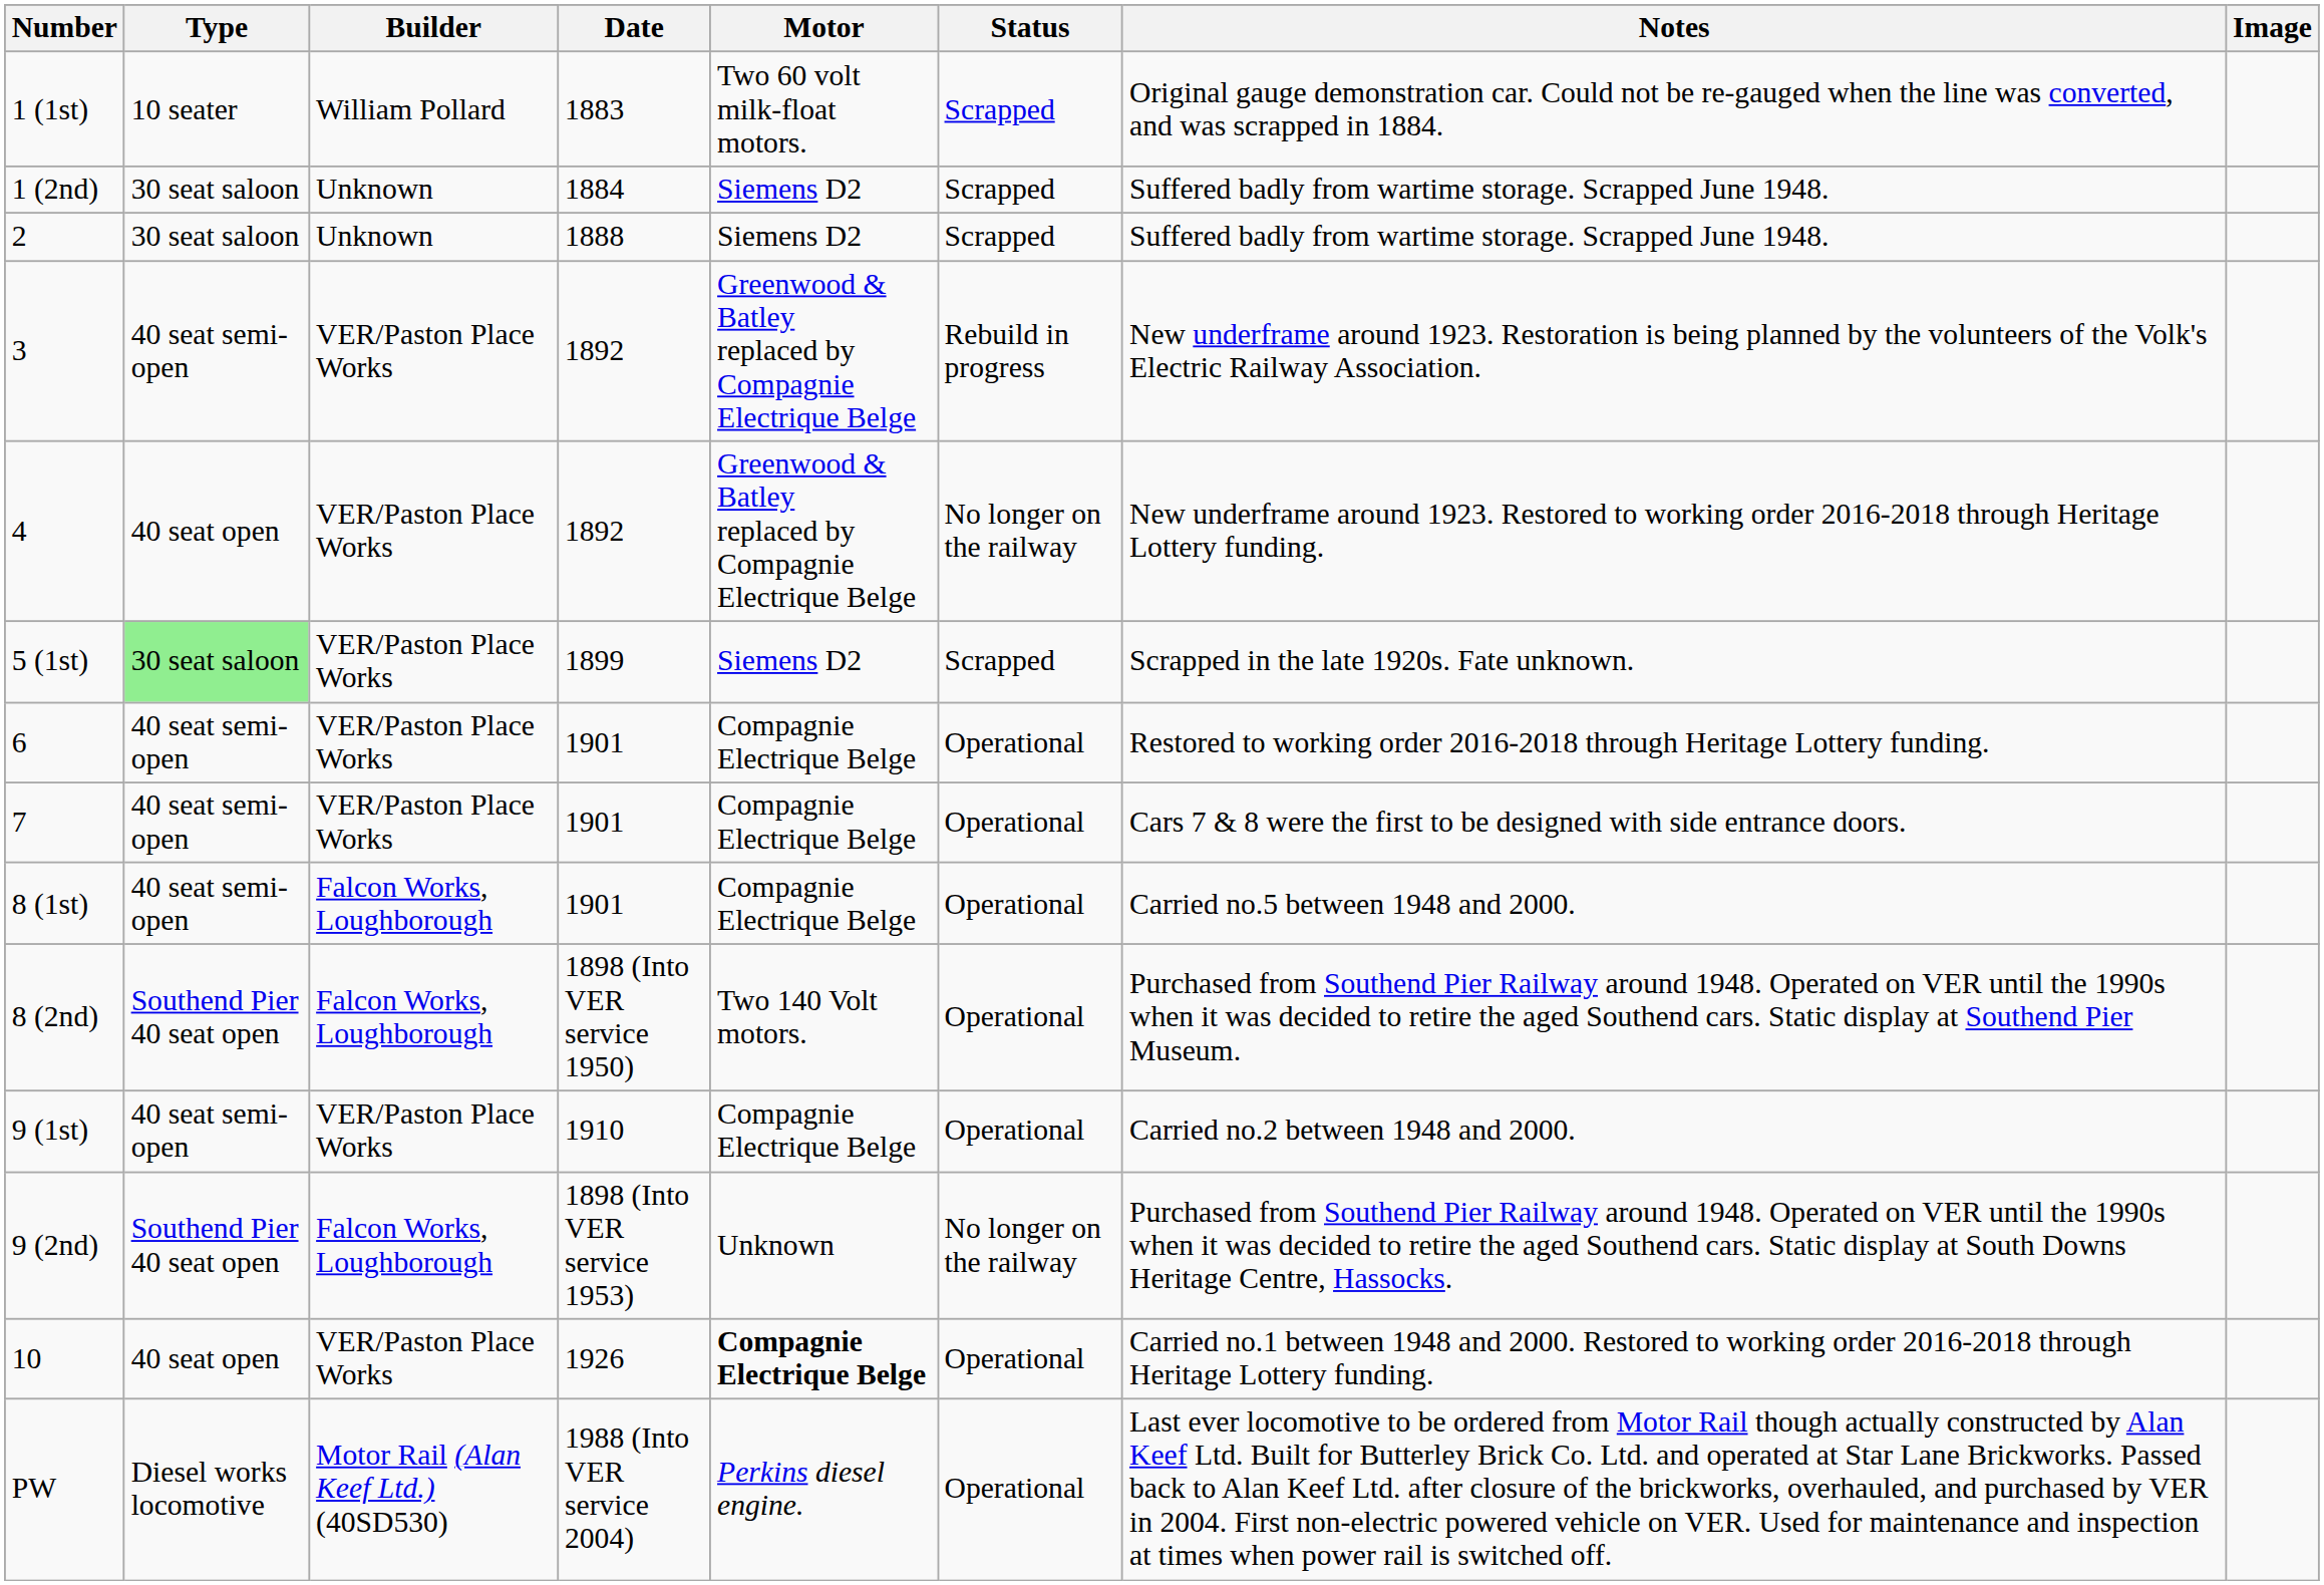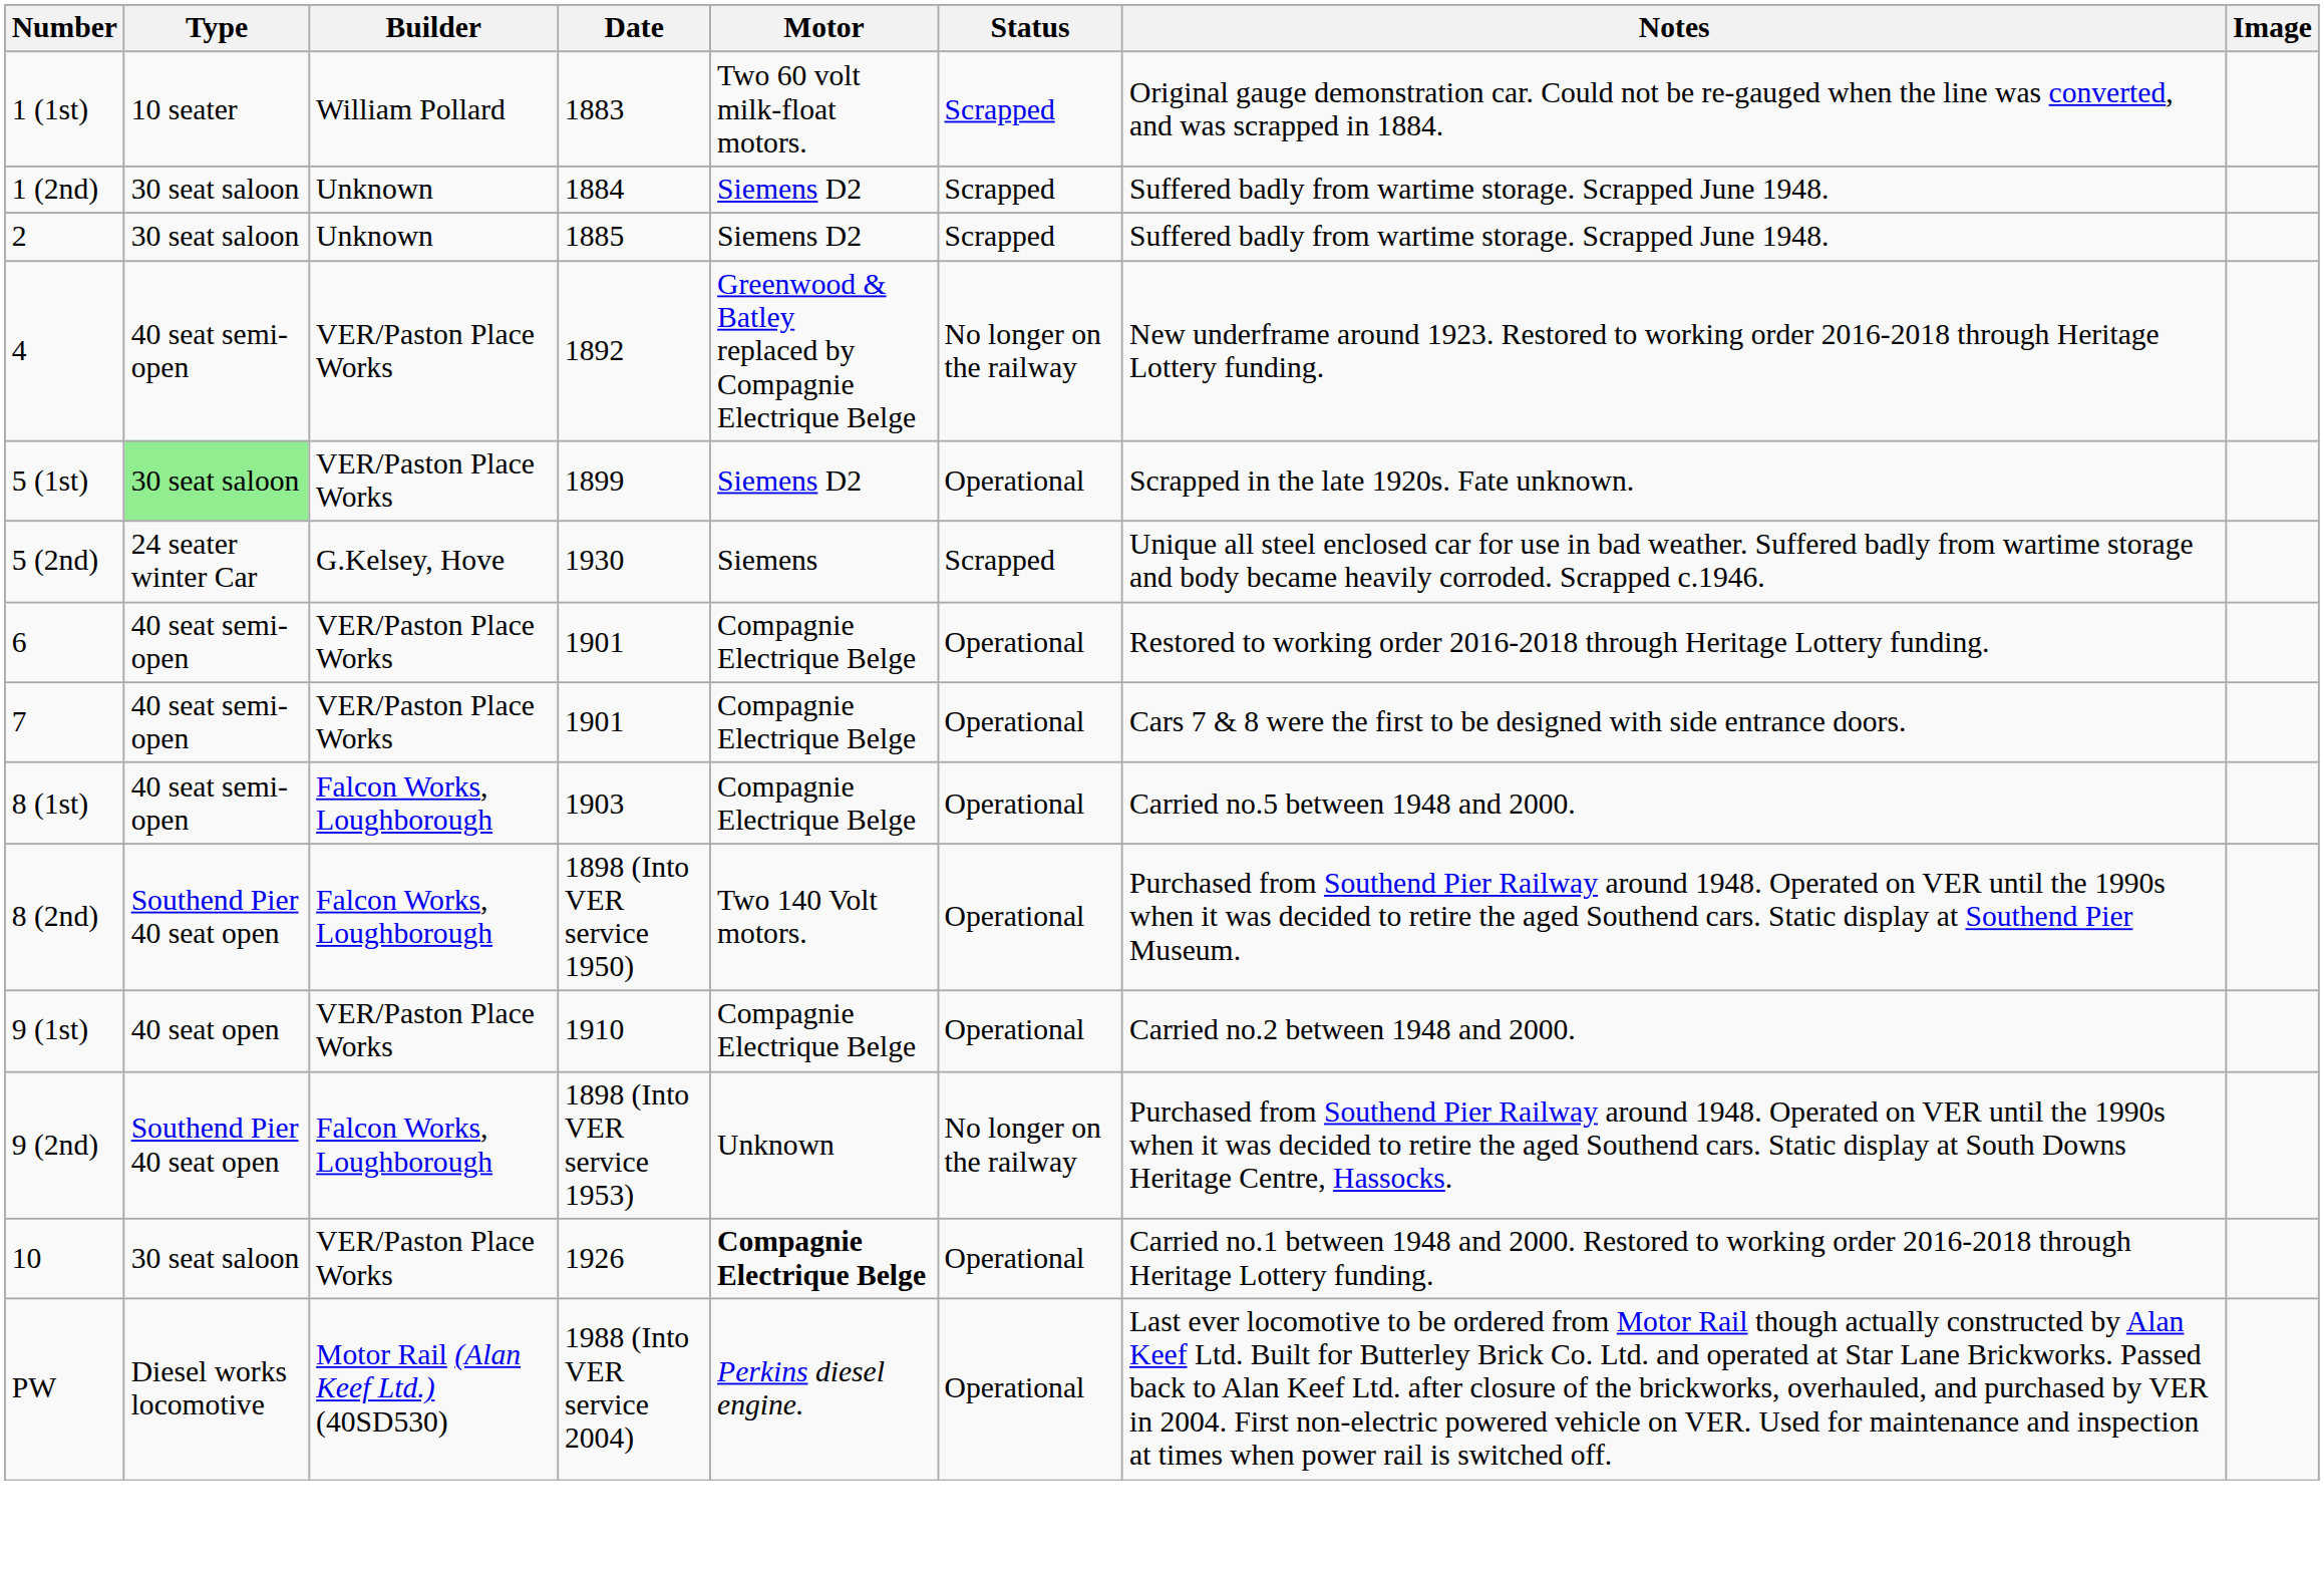2 | Date: 1888 -> 1885
- row: 3 | 40 seat semi-open | VER/Paston Place Works | 1892 | Greenwood & Batley replaced by Compagnie Electrique Belge | Rebuild in progress | New underframe around 1923. Restoration is being planned by the volunteers of the Volk's Electric Railway Association.
4 | Type: 40 seat open -> 40 seat semi-open
5 (1st) | Status: Scrapped -> Operational
+ row: 5 (2nd) | 24 seater winter Car | G.Kelsey, Hove | 1930 | Siemens | Scrapped | Unique all steel enclosed car for use in bad weather. Suffered badly from wartime storage and body became heavily corroded. Scrapped c.1946.
8 (1st) | Date: 1901 -> 1903
9 (1st) | Type: 40 seat semi-open -> 40 seat open
10 | Type: 40 seat open -> 30 seat saloon
